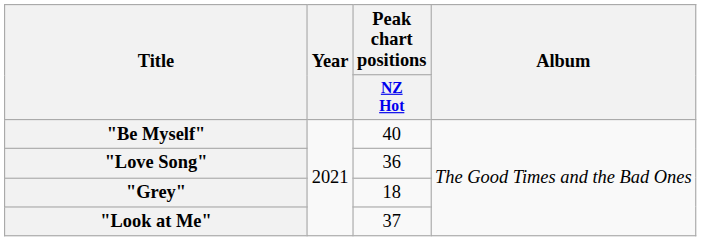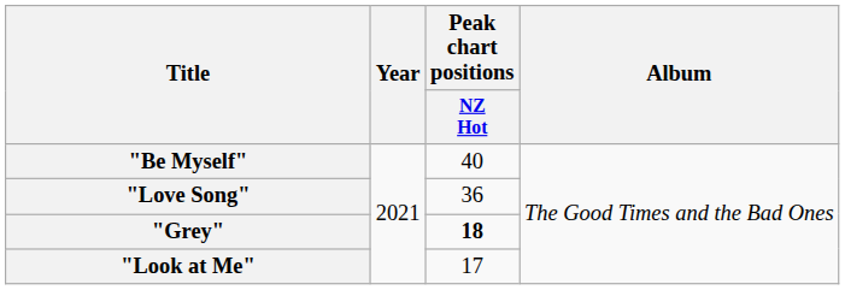"Grey" | Peak chart positions / NZ Hot: normal -> bold
"Look at Me" | Peak chart positions / NZ Hot: 37 -> 17
